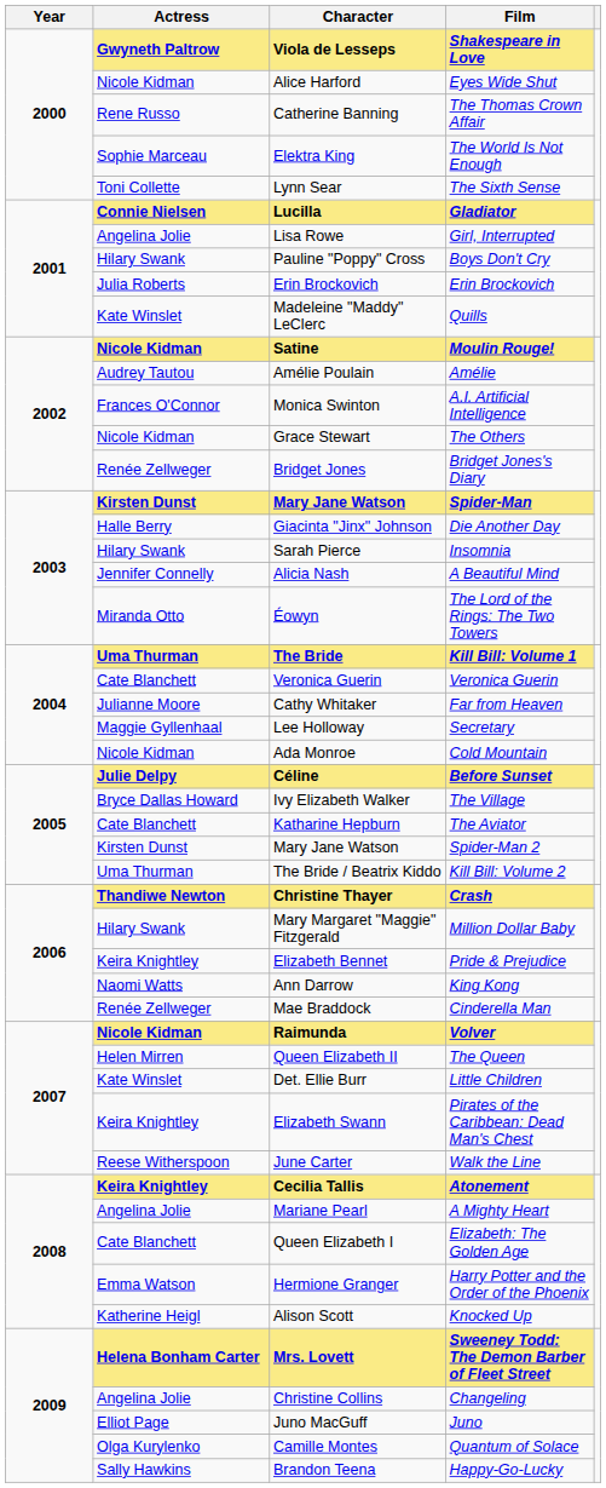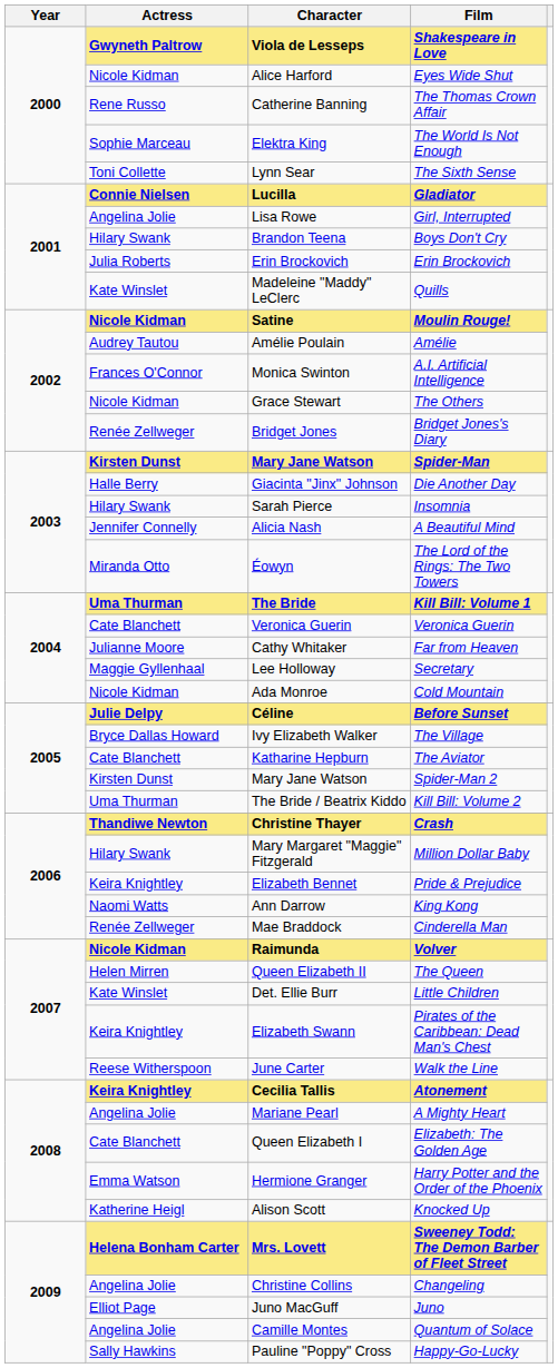Boys Don't Cry | Character: Pauline "Poppy" Cross -> Brandon Teena
Quantum of Solace | Actress: Olga Kurylenko -> Angelina Jolie
Happy-Go-Lucky | Character: Brandon Teena -> Pauline "Poppy" Cross
